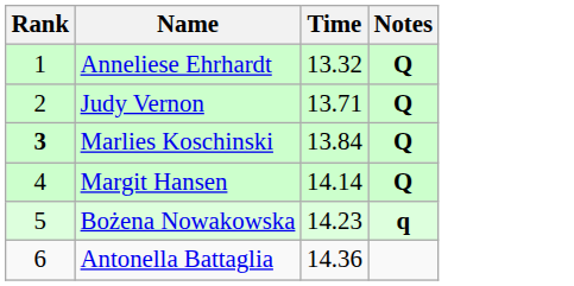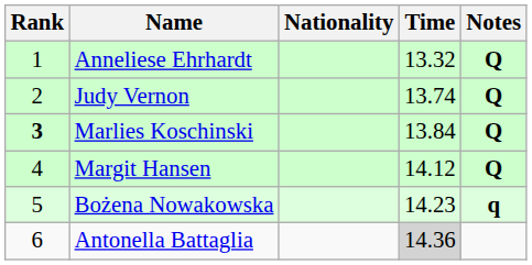+ column: Nationality
Judy Vernon | Time: 13.71 -> 13.74
Margit Hansen | Time: 14.14 -> 14.12
Antonella Battaglia | Time: no background -> lightgrey background
